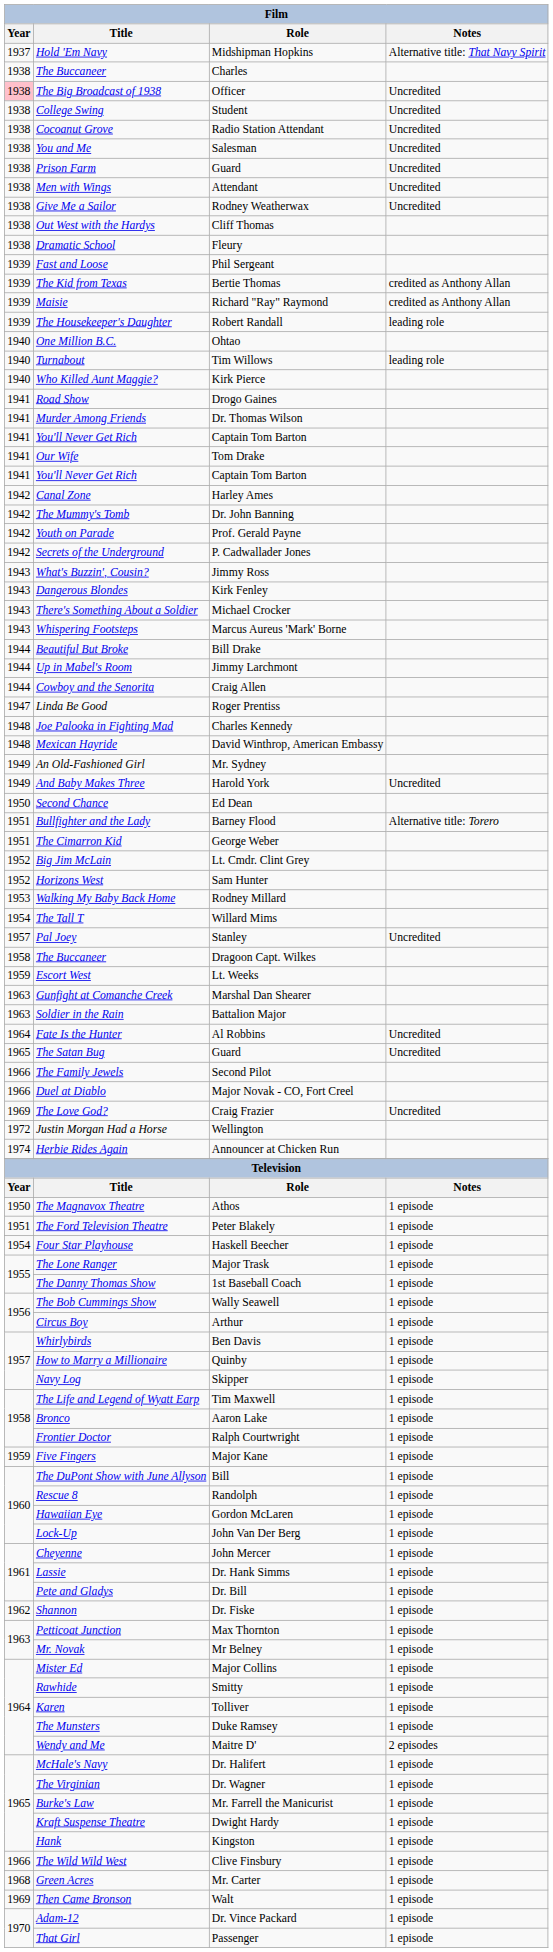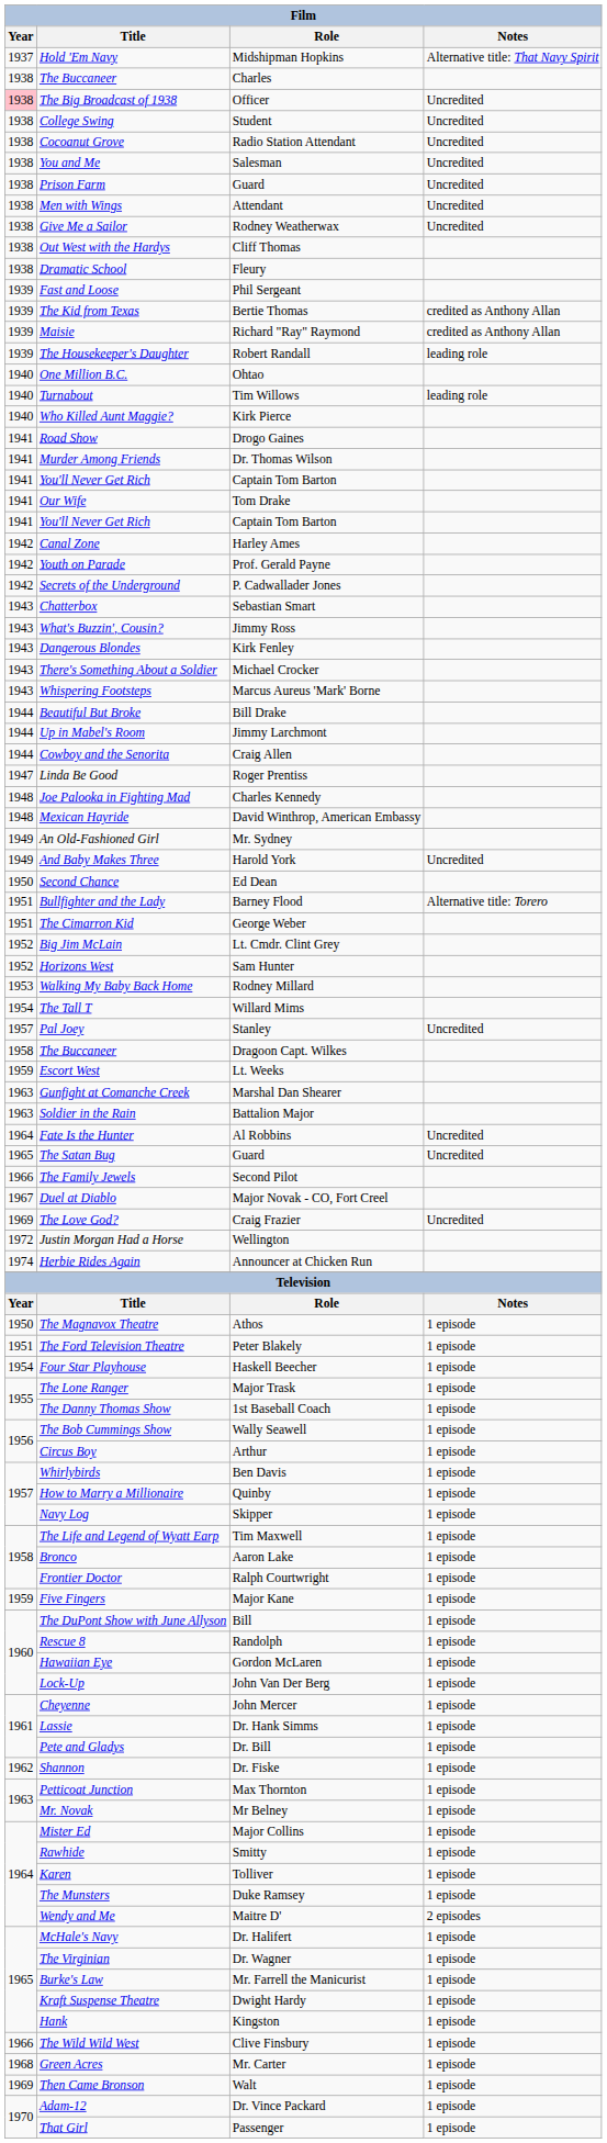- row: 1942 | The Mummy's Tomb | Dr. John Banning
+ row: 1943 | Chatterbox | Sebastian Smart
Duel at Diablo | Year: 1966 -> 1967
